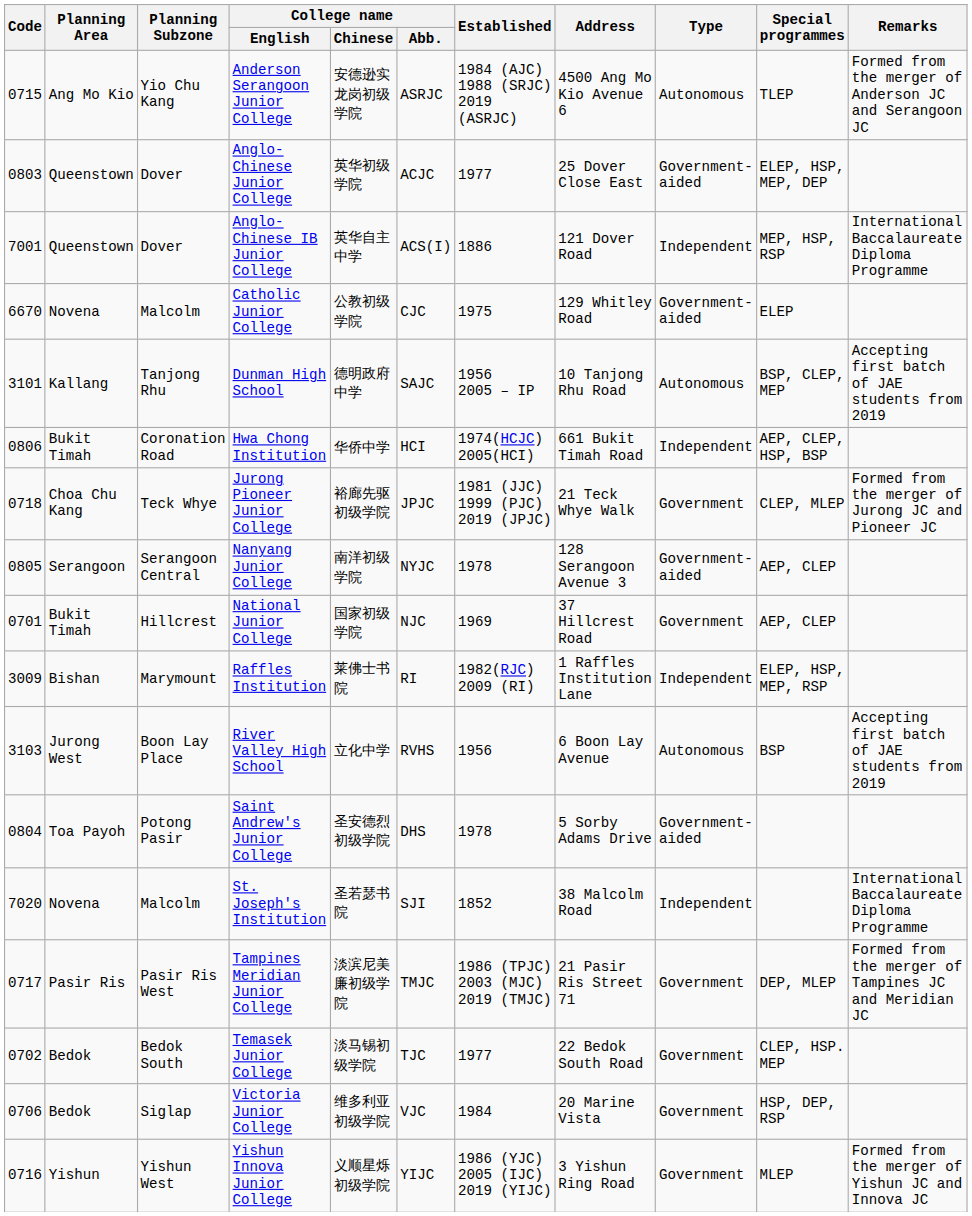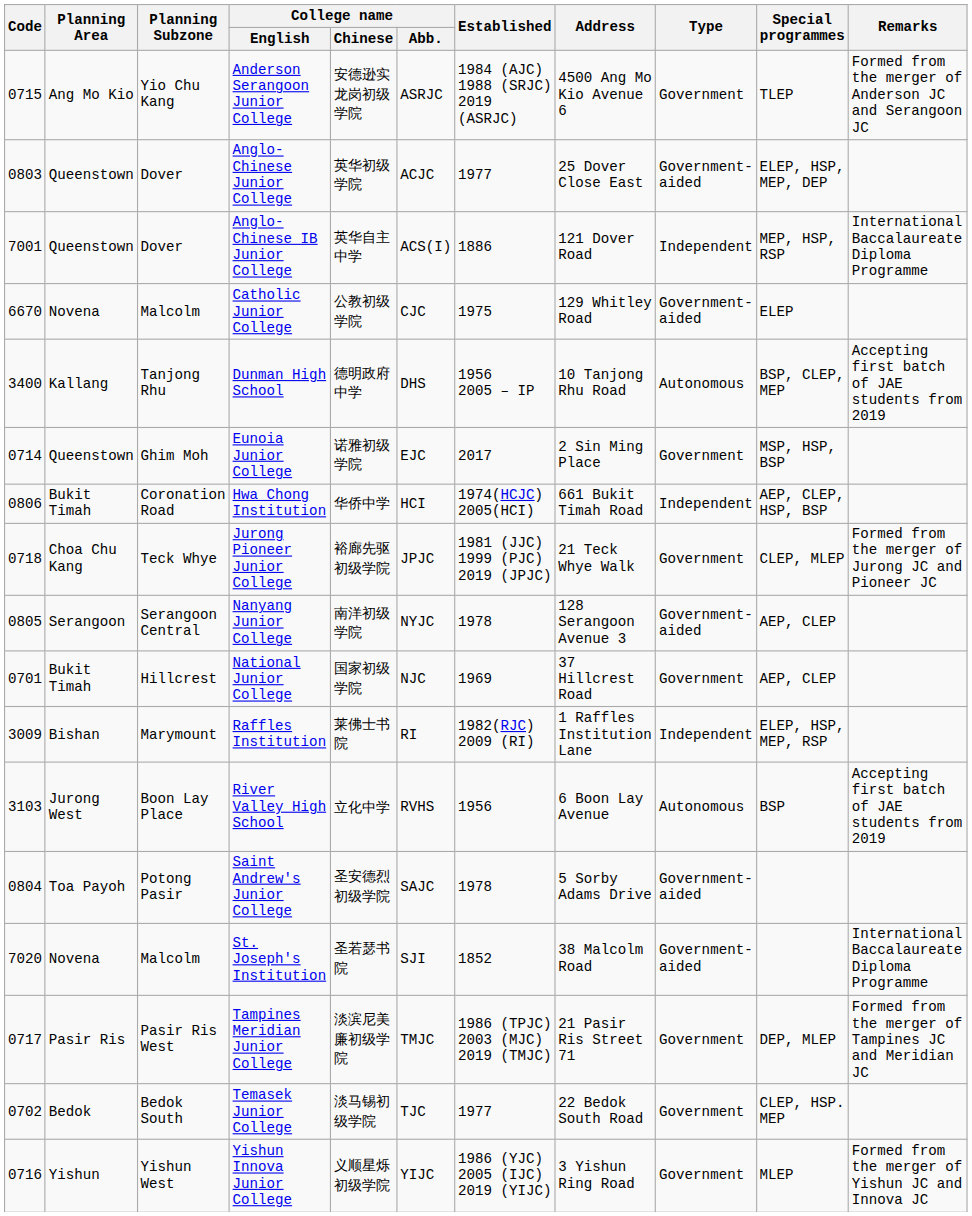Anderson Serangoon Junior College | Type: Autonomous -> Government
Dunman High School | Code: 3101 -> 3400
Dunman High School | College name / Abb.: SAJC -> DHS
+ row: 0714 | Queenstown | Ghim Moh | Eunoia Junior College | 诺雅初级学院 | EJC | 2017 | 2 Sin Ming Place | Government | MSP, HSP, BSP
Saint Andrew's Junior College | College name / Abb.: DHS -> SAJC
St. Joseph's Institution | Type: Independent -> Government-aided
- row: 0706 | Bedok | Siglap | Victoria Junior College | 维多利亚初级学院 | VJC | 1984 | 20 Marine Vista | Government | HSP, DEP, RSP
